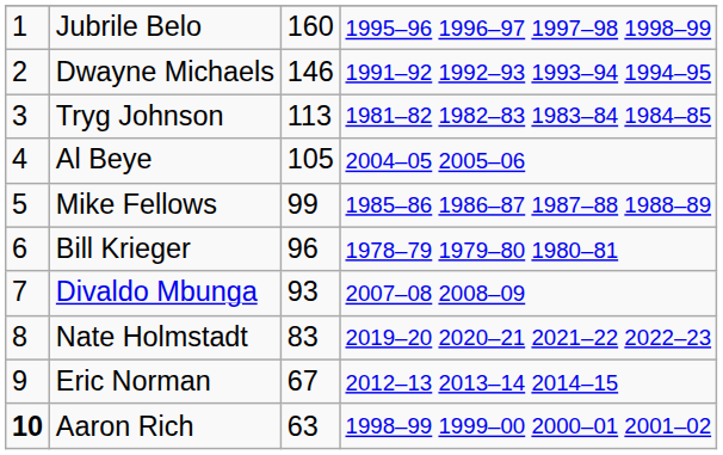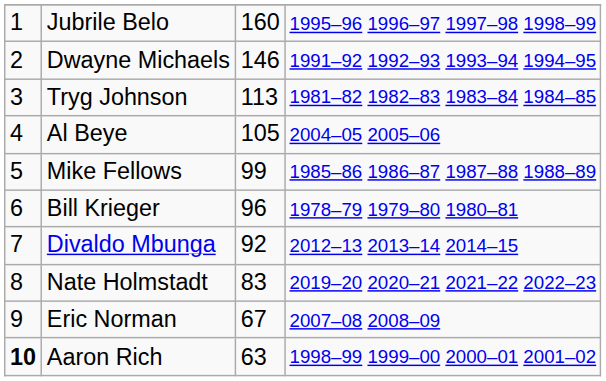Divaldo Mbunga | column 3: 93 -> 92
Divaldo Mbunga | column 4: 2007–08 2008–09 -> 2012–13 2013–14 2014–15
Eric Norman | column 4: 2012–13 2013–14 2014–15 -> 2007–08 2008–09
